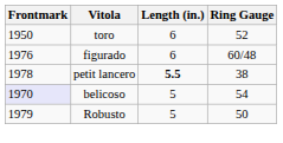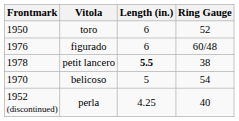belicoso | Frontmark: lavender background -> no background
- row: 1979 | Robusto | 5 | 50
+ row: 1952 (discontinued) | perla | 4.25 | 40
